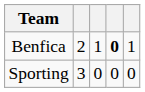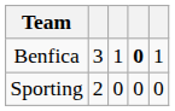Benfica | column 2: 2 -> 3
Sporting | column 2: 3 -> 2
